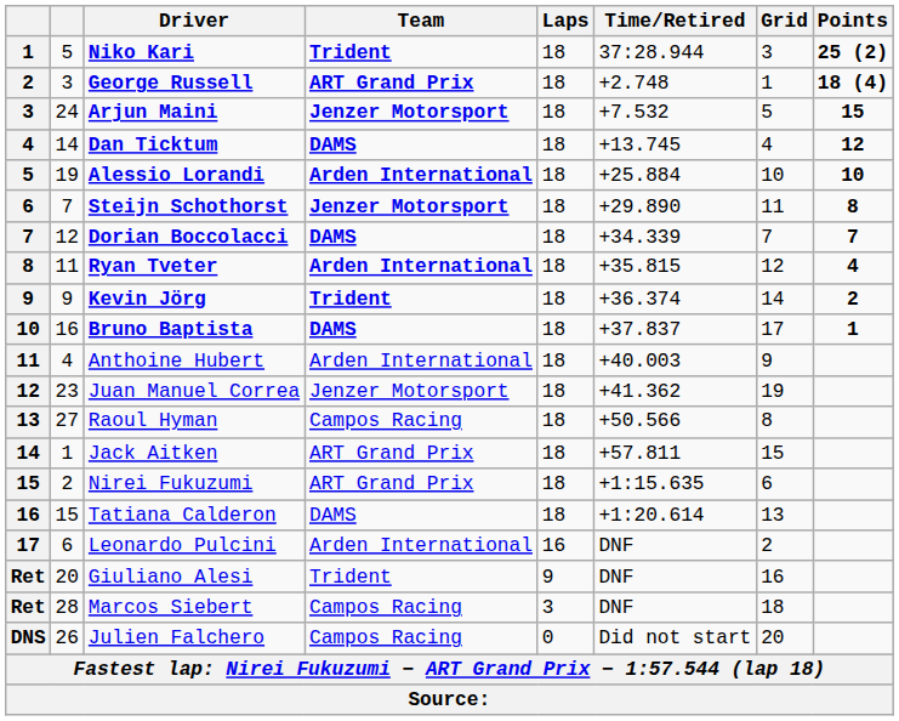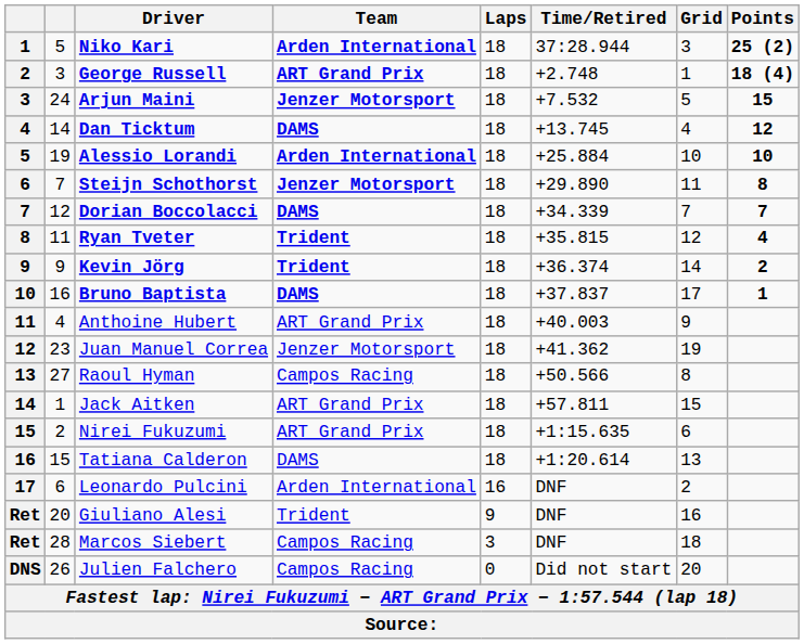Niko Kari | Team: Trident -> Arden International
Ryan Tveter | Team: Arden International -> Trident
Anthoine Hubert | Team: Arden International -> ART Grand Prix
